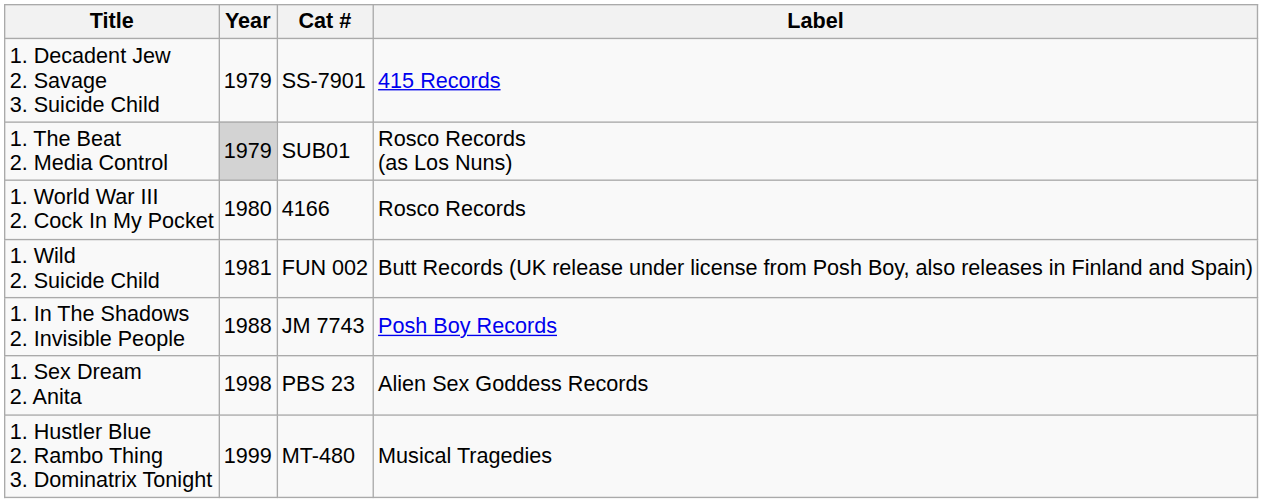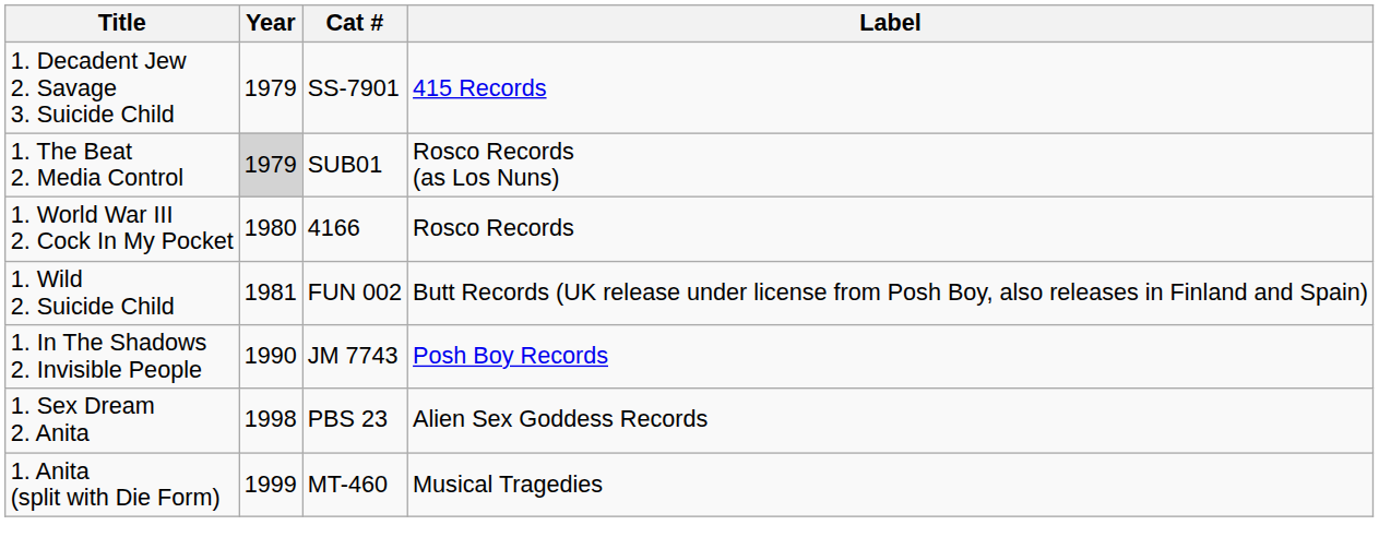1. In The Shadows 2. Invisible People | Year: 1988 -> 1990
+ row: 1. Anita (split with Die Form) | 1999 | MT-460 | Musical Tragedies
- row: 1. Hustler Blue 2. Rambo Thing 3. Dominatrix Tonight | 1999 | MT-480 | Musical Tragedies
